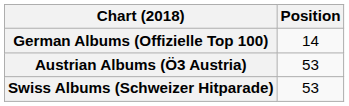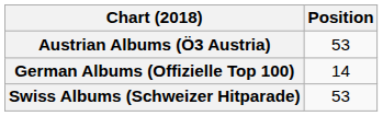rows swapped: Austrian Albums (Ö3 Austria) <-> German Albums (Offizielle Top 100)
